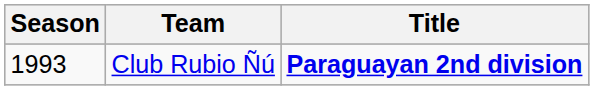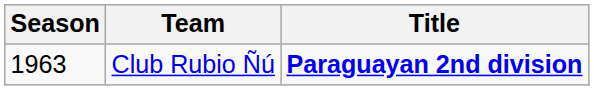Club Rubio Ñú | Season: 1993 -> 1963
